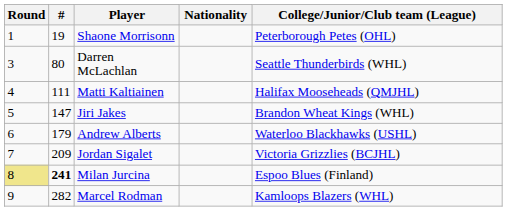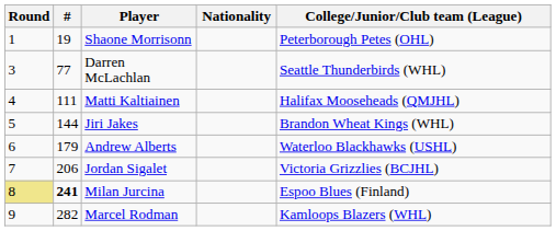Darren McLachlan | #: 80 -> 77
Jiri Jakes | #: 147 -> 144
Jordan Sigalet | #: 209 -> 206
